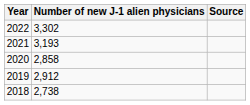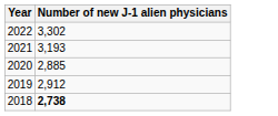- column: Source
2020 | Number of new J-1 alien physicians: 2,858 -> 2,885
2018 | Number of new J-1 alien physicians: normal -> bold
